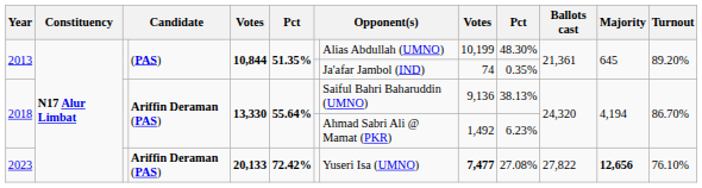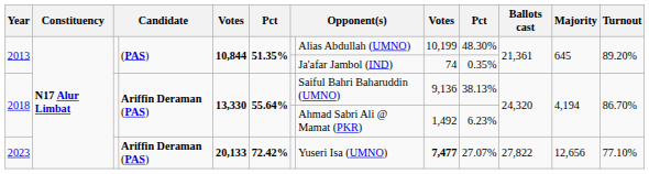2023 | column 10: 27.08% -> 27.07%
2023 | Majority: bold -> normal
2023 | Turnout: 76.10% -> 77.10%
